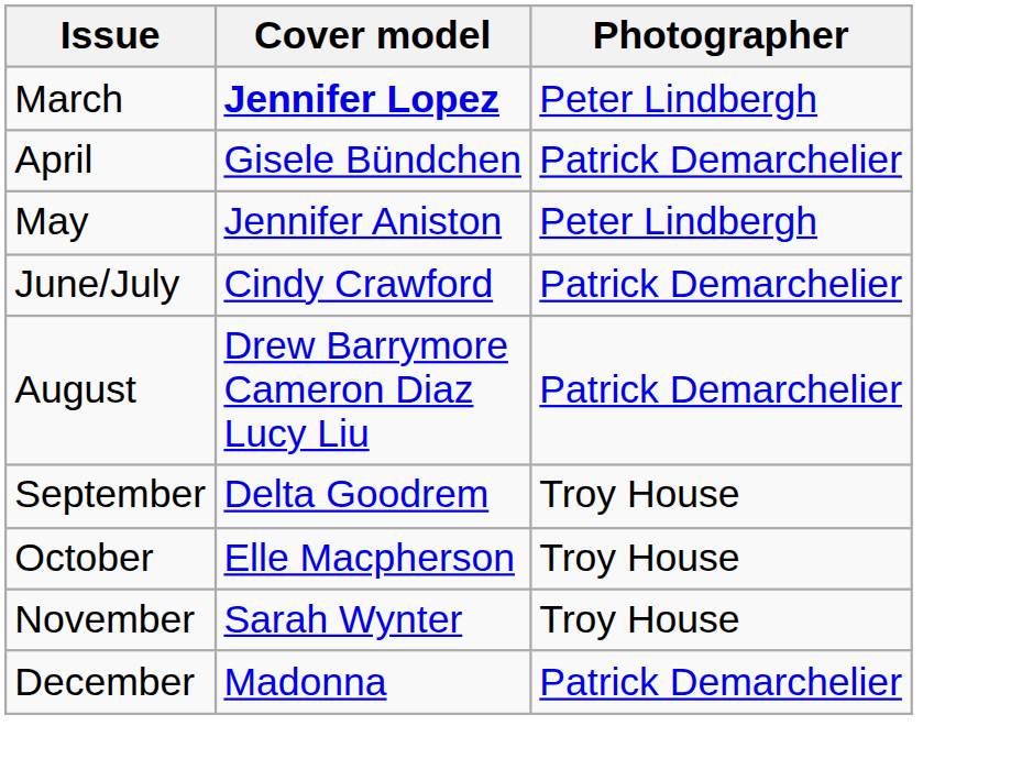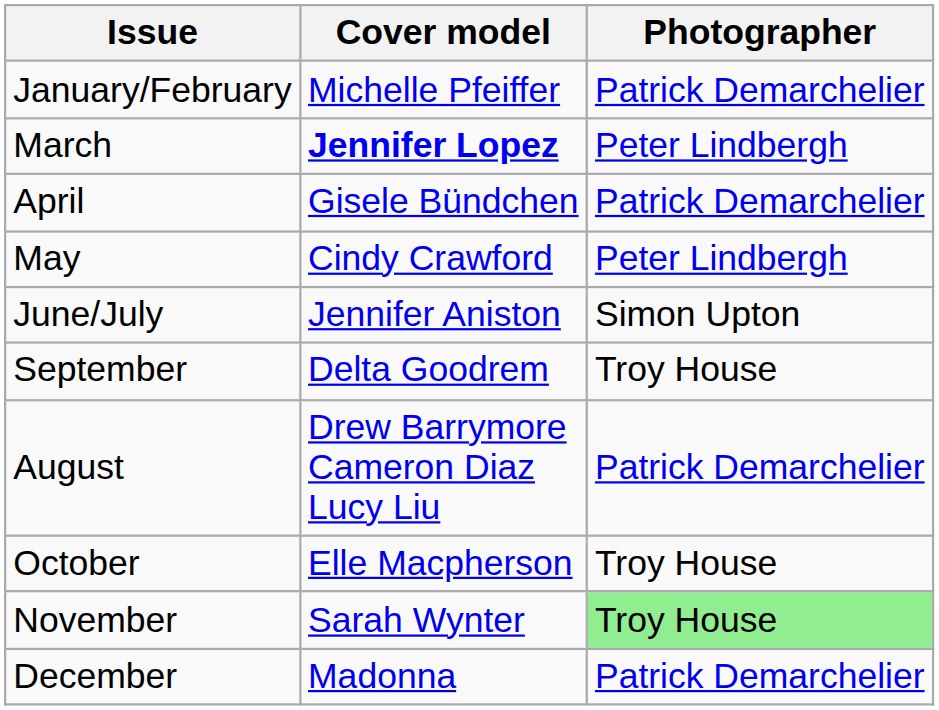+ row: January/February | Michelle Pfeiffer | Patrick Demarchelier
May | Cover model: Jennifer Aniston -> Cindy Crawford
June/July | Cover model: Cindy Crawford -> Jennifer Aniston
June/July | Photographer: Patrick Demarchelier -> Simon Upton
rows swapped: August <-> September
November | Photographer: no background -> lightgreen background
